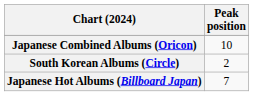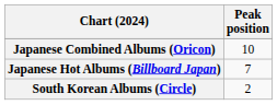rows swapped: Japanese Hot Albums (Billboard Japan) <-> South Korean Albums (Circle)
